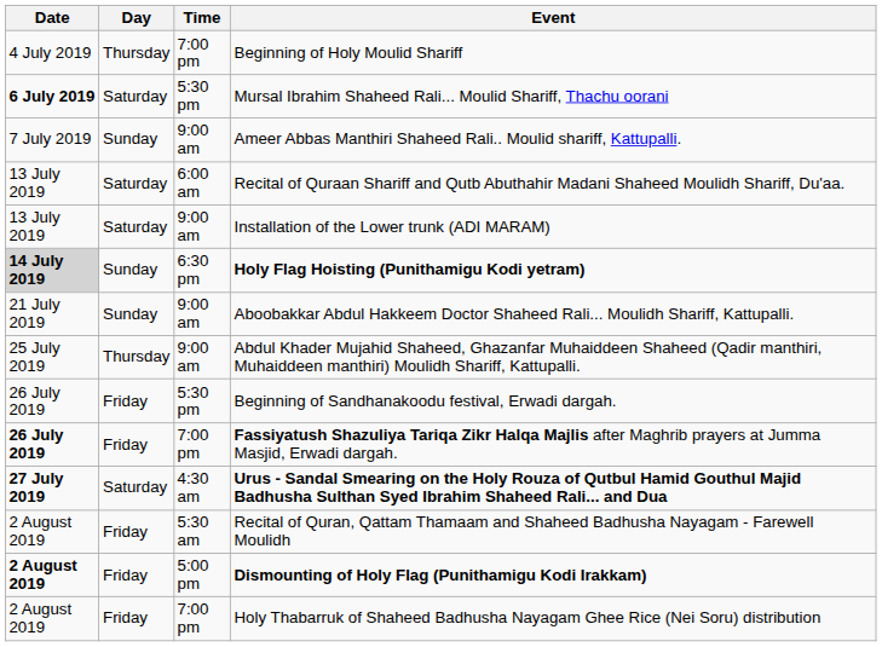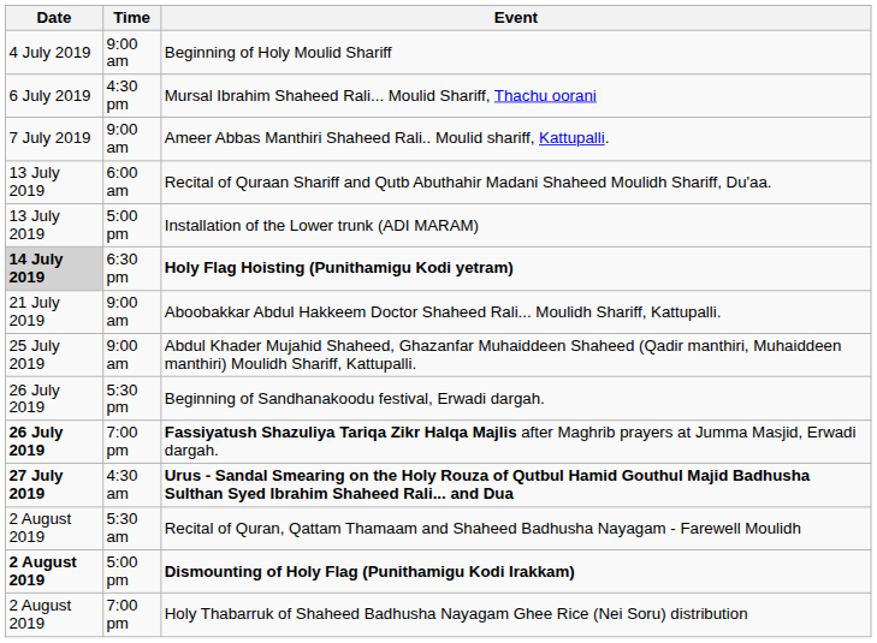- column: Day | Thursday | Saturday | Sunday | Saturday | Saturday | Sunday | Sunday | Thursday | Friday | Friday | Saturday | Friday | Friday | Friday
Beginning of Holy Moulid Shariff | Time: 7:00 pm -> 9:00 am
Mursal Ibrahim Shaheed Rali... Moulid Shariff, Thachu oorani | Date: bold -> normal
Mursal Ibrahim Shaheed Rali... Moulid Shariff, Thachu oorani | Time: 5:30 pm -> 4:30 pm
Installation of the Lower trunk (ADI MARAM) | Time: 9:00 am -> 5:00 pm
